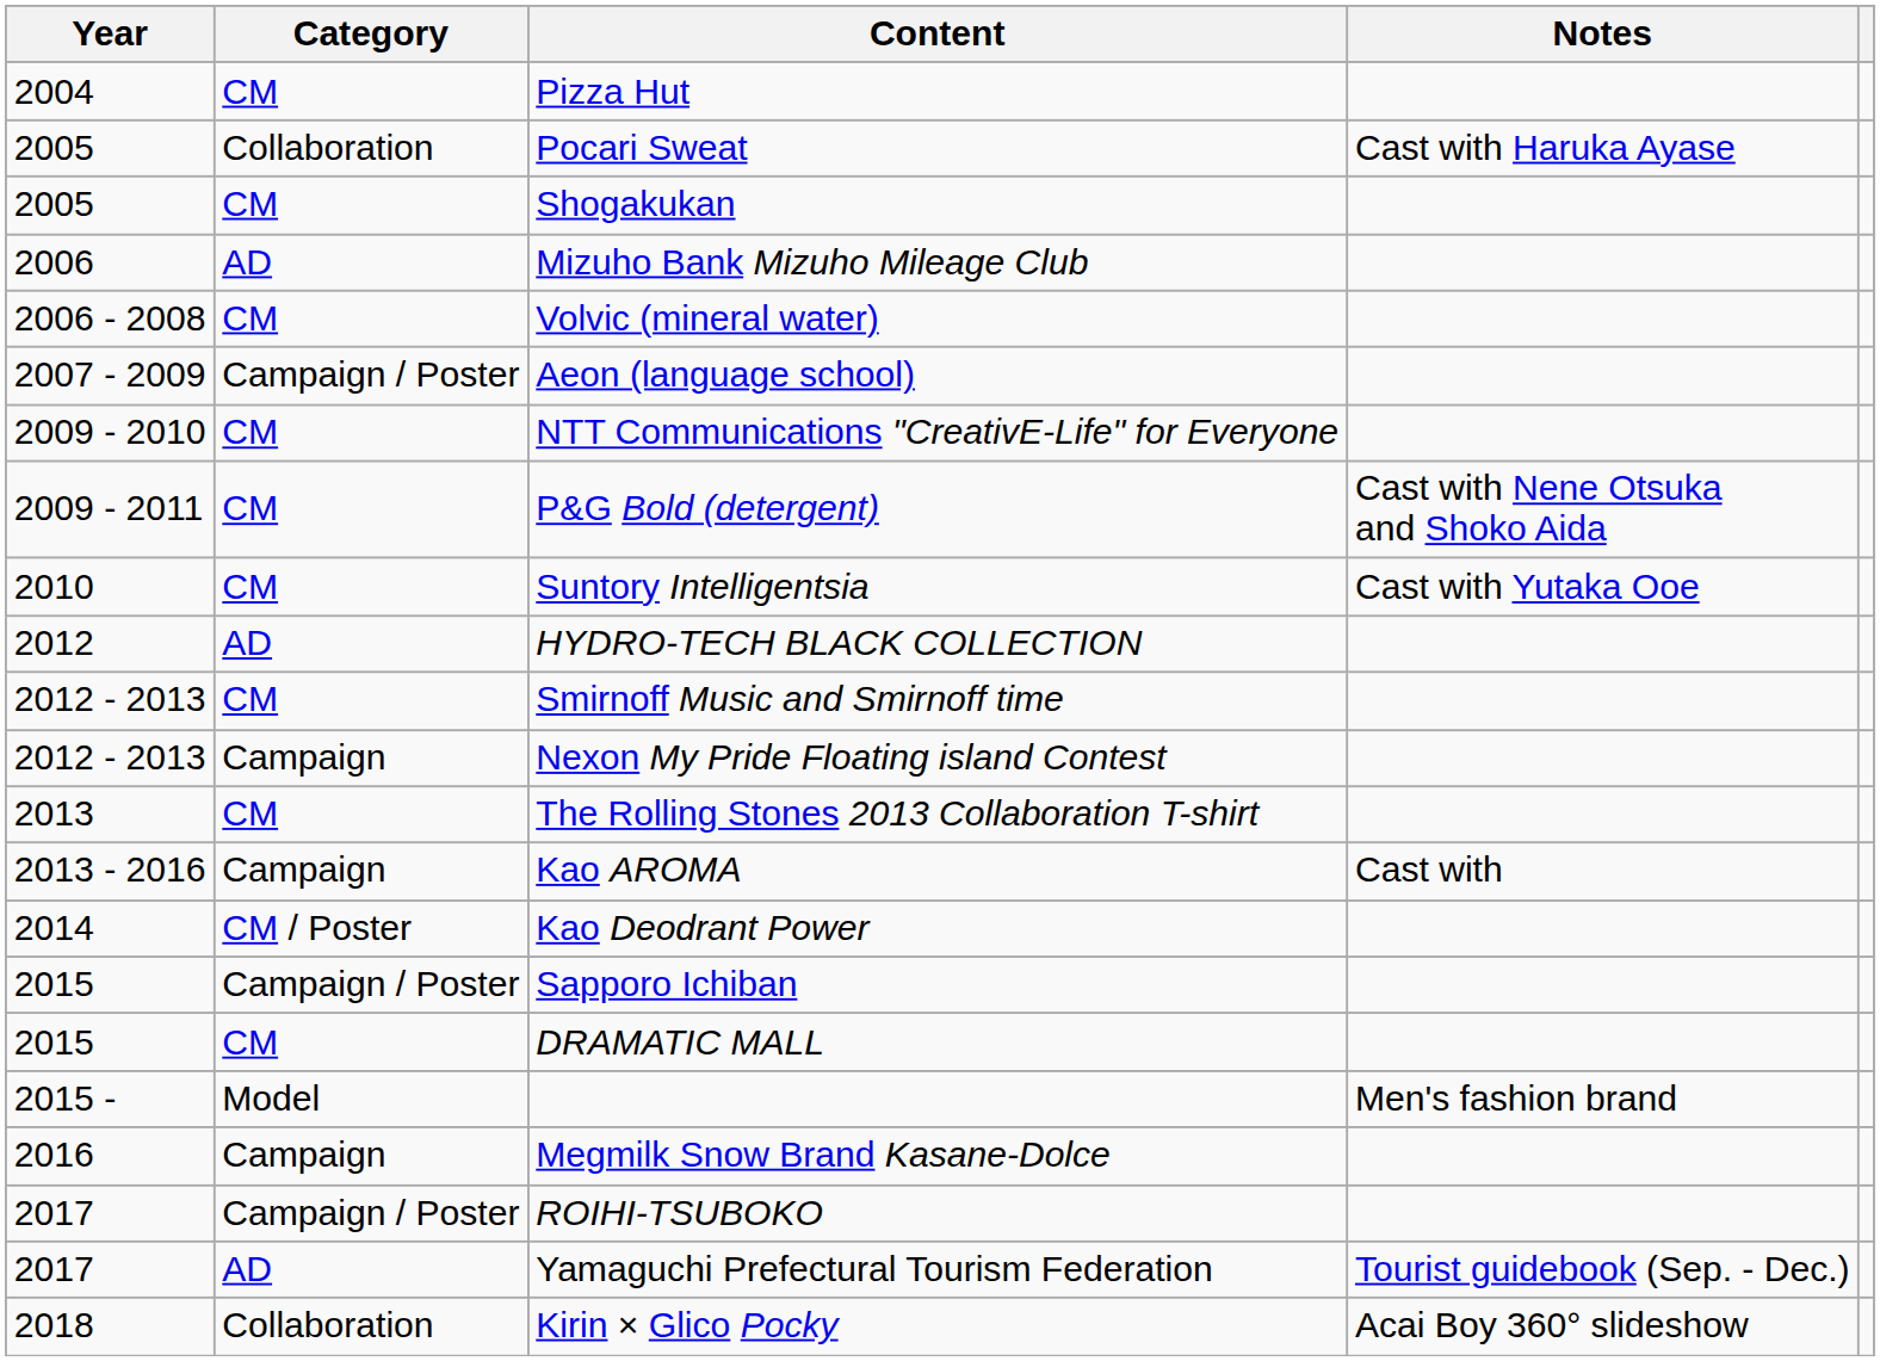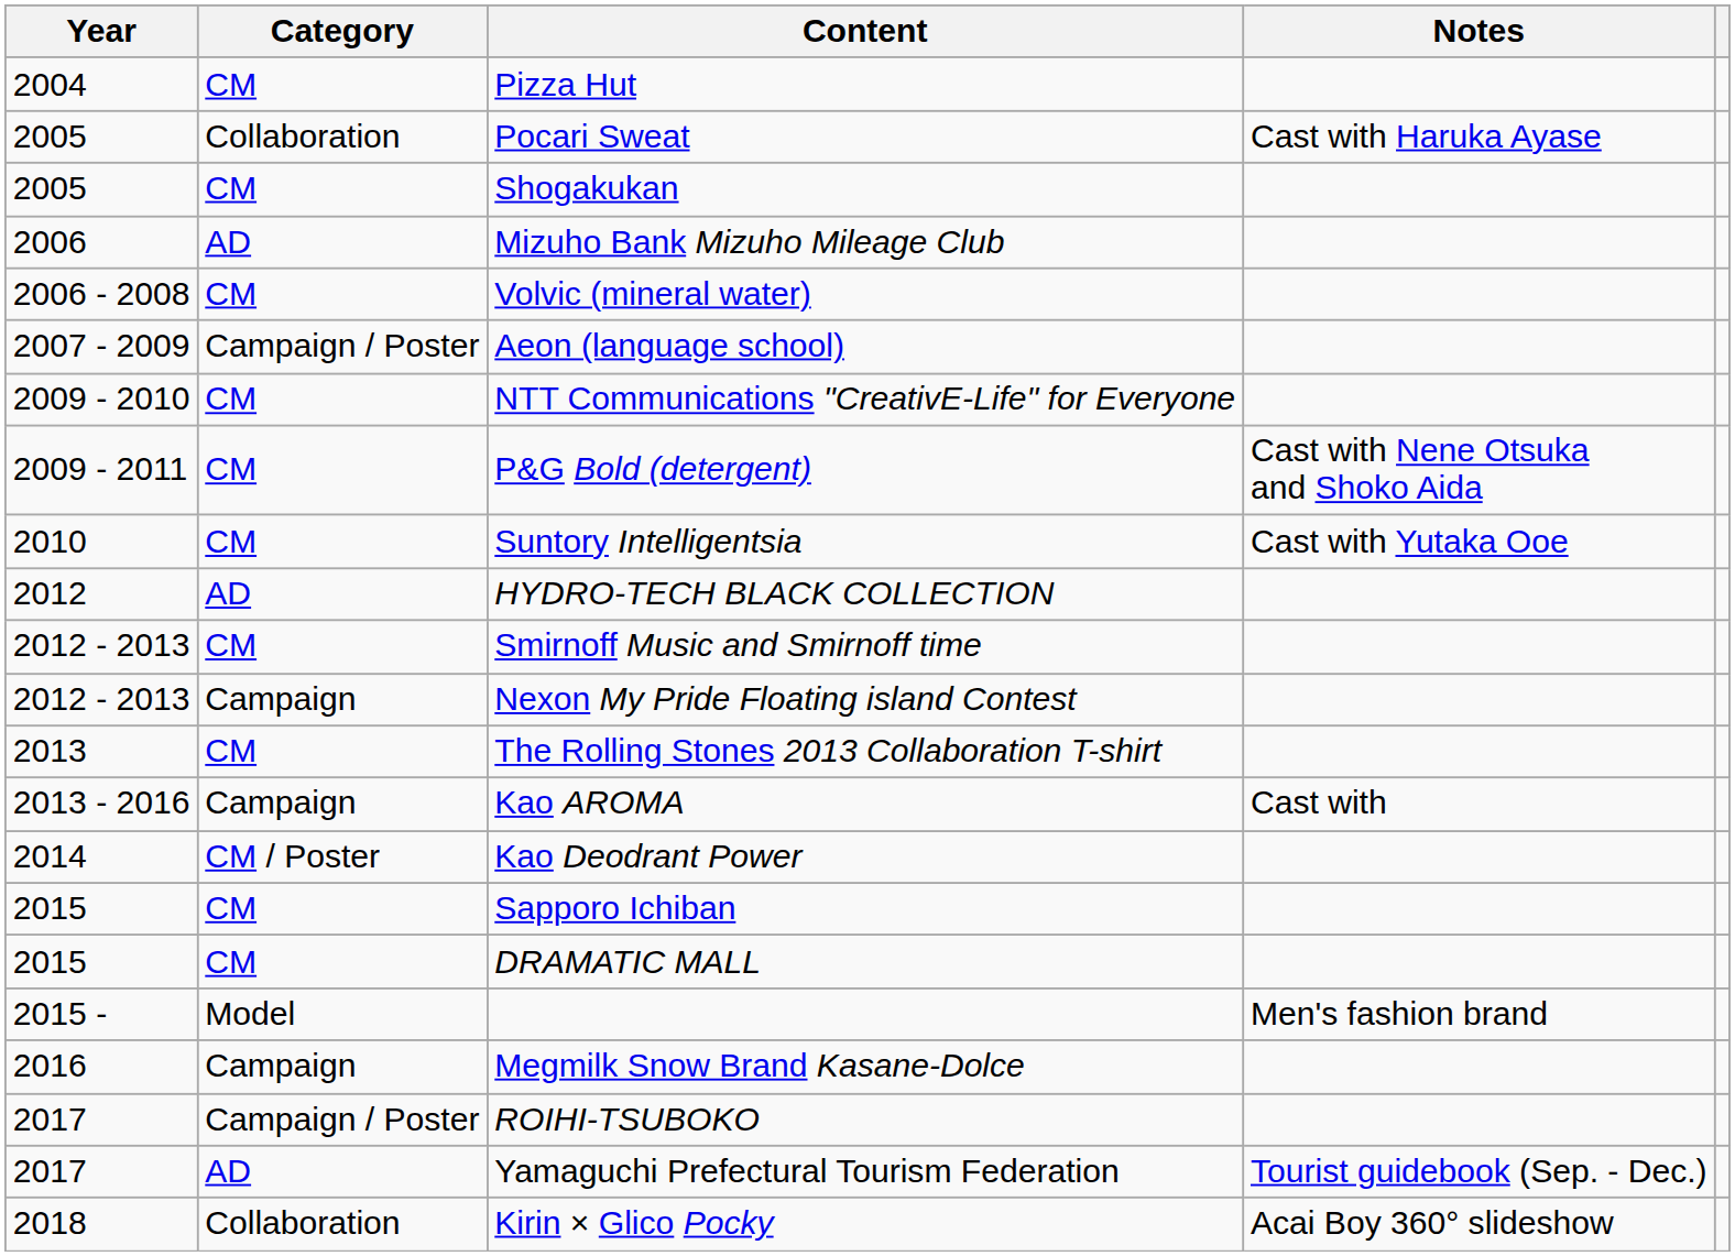Sapporo Ichiban | Category: Campaign / Poster -> CM
